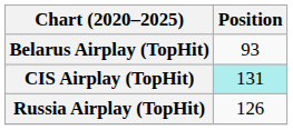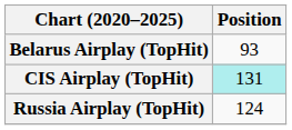Russia Airplay (TopHit) | Position: 126 -> 124
